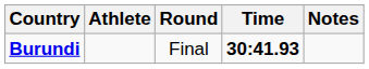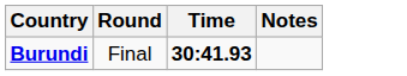- column: Athlete
